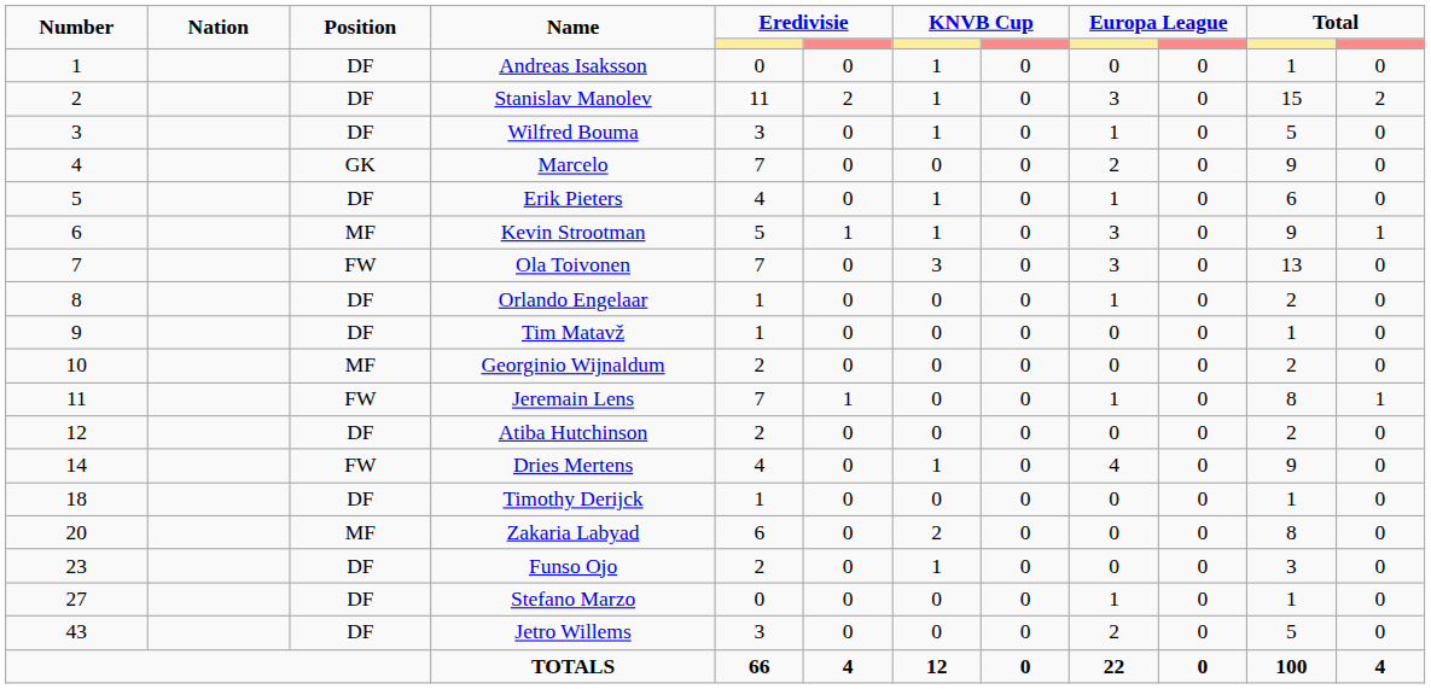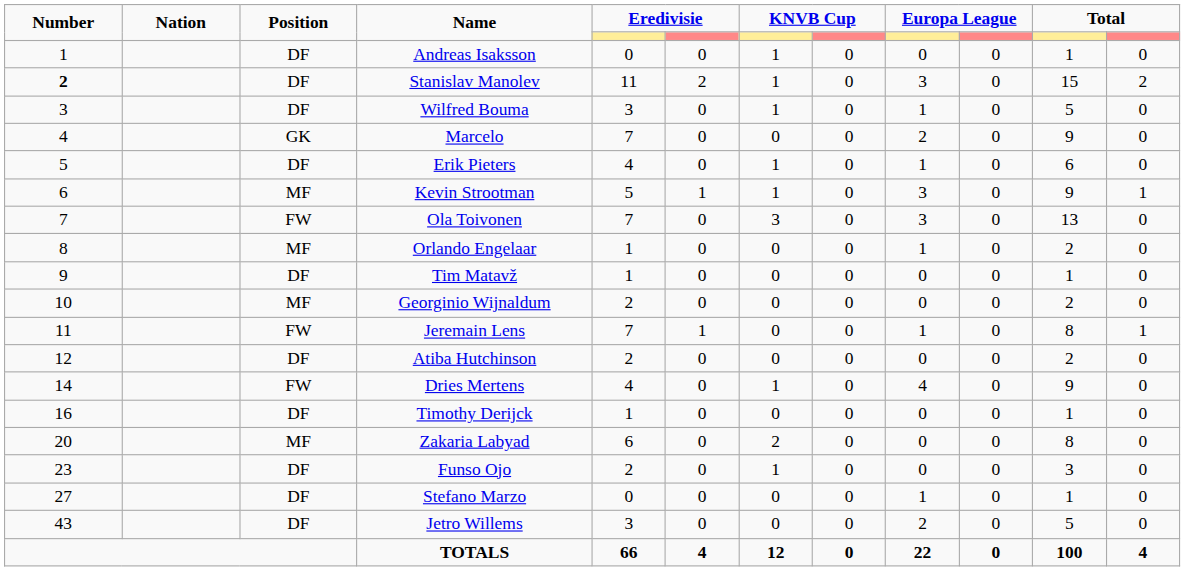Stanislav Manolev | Number: normal -> bold
Orlando Engelaar | Position: DF -> MF
Timothy Derijck | Number: 18 -> 16
